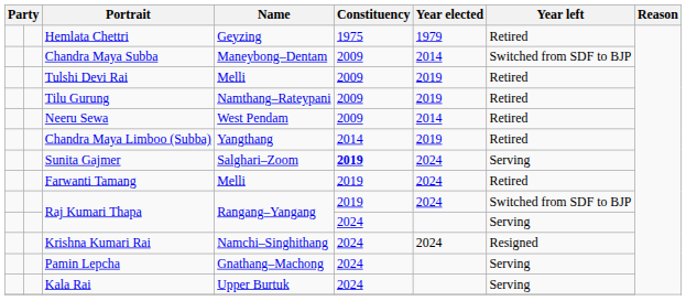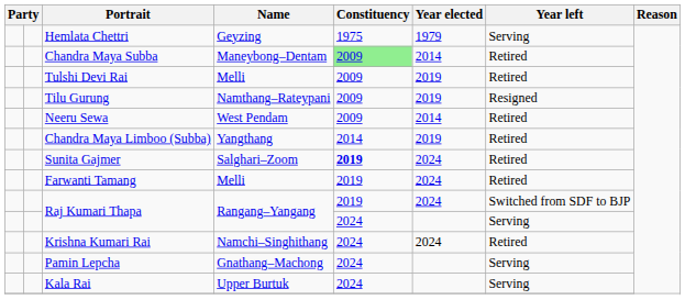Hemlata Chettri | Year left: Retired -> Serving
Chandra Maya Subba | Constituency: no background -> lightgreen background
Chandra Maya Subba | Year left: Switched from SDF to BJP -> Retired
Tilu Gurung | Year left: Retired -> Resigned
Sunita Gajmer | Year left: Serving -> Retired
Krishna Kumari Rai | Year left: Resigned -> Retired
